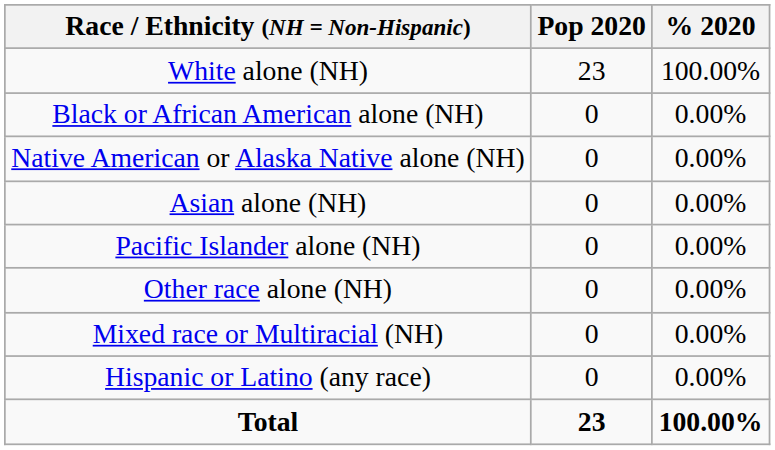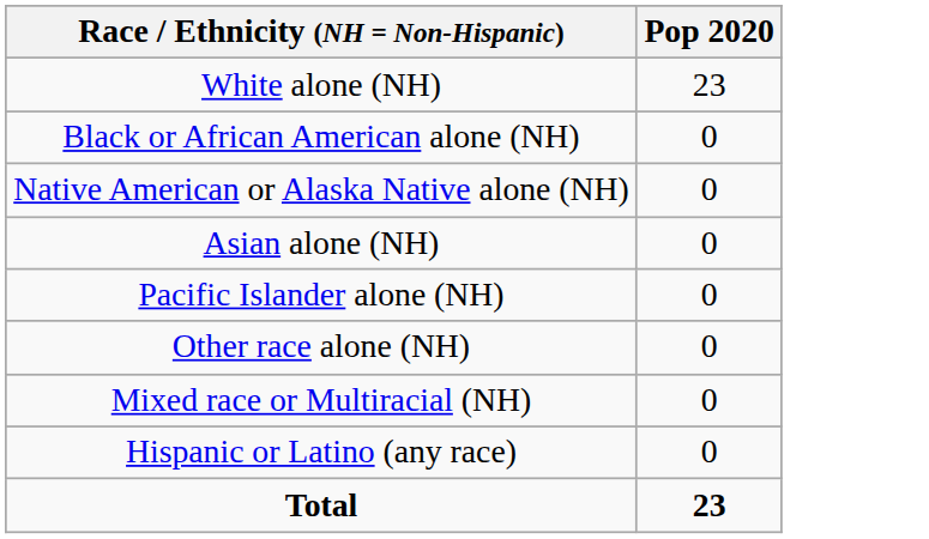- column: % 2020 | 100.00% | 0.00% | 0.00% | 0.00% | 0.00% | 0.00% | 0.00% | 0.00% | 100.00%
